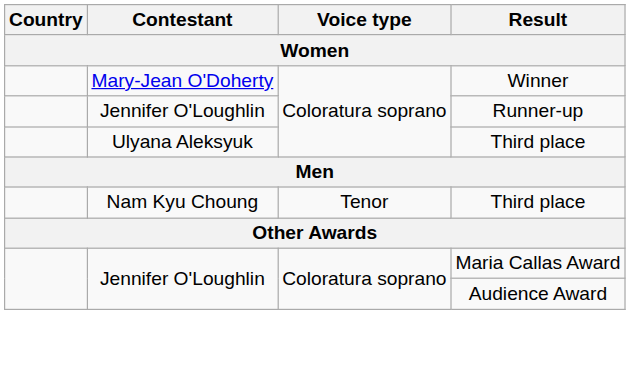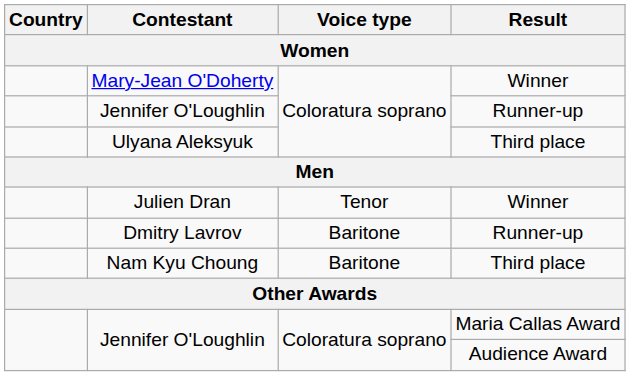+ row: Julien Dran | Tenor | Winner
+ row: Dmitry Lavrov | Baritone | Runner-up
Nam Kyu Choung | Voice type: Tenor -> Baritone
